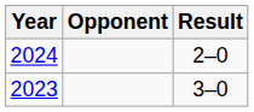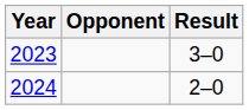rows swapped: 2023 <-> 2024
